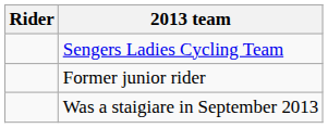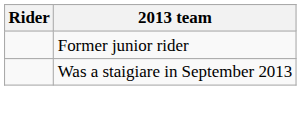- row: Sengers Ladies Cycling Team
